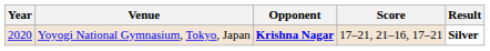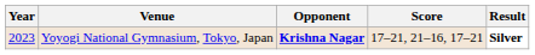Yoyogi National Gymnasium, Tokyo, Japan | Year: 2020 -> 2023
